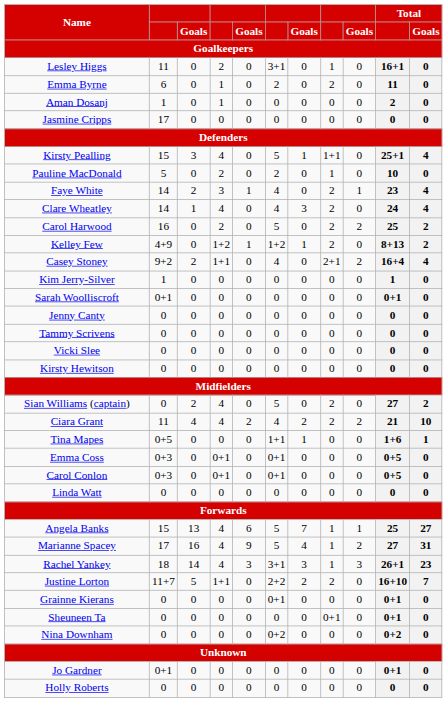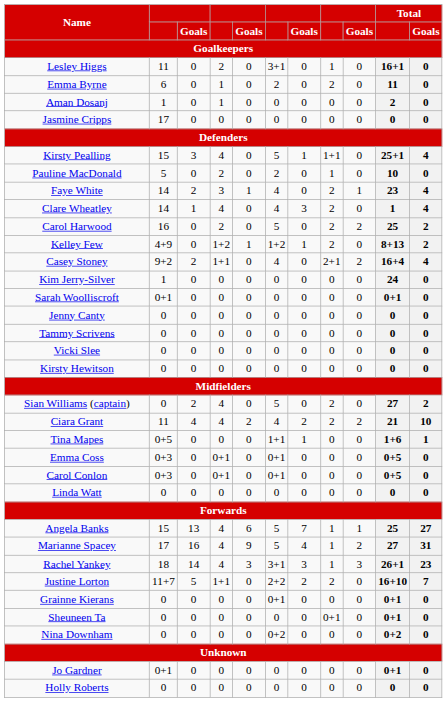Clare Wheatley | Total: 24 -> 1
Kim Jerry-Silver | Total: 1 -> 24
